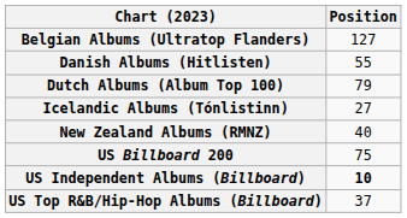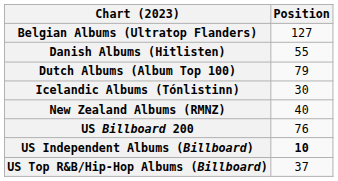Icelandic Albums (Tónlistinn) | Position: 27 -> 30
US Billboard 200 | Position: 75 -> 76
